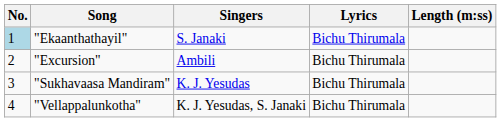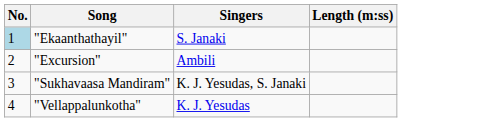- column: Lyrics | Bichu Thirumala | Bichu Thirumala | Bichu Thirumala | Bichu Thirumala
"Sukhavaasa Mandiram" | Singers: K. J. Yesudas -> K. J. Yesudas, S. Janaki
"Vellappalunkotha" | Singers: K. J. Yesudas, S. Janaki -> K. J. Yesudas
